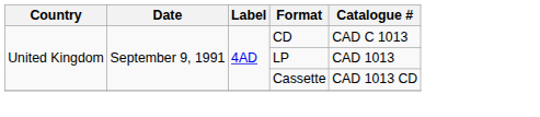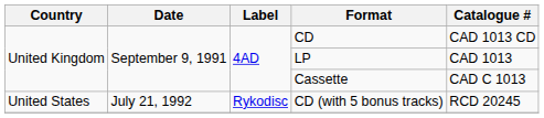CD | Catalogue #: CAD C 1013 -> CAD 1013 CD
Cassette | Catalogue #: CAD 1013 CD -> CAD C 1013
+ row: United States | July 21, 1992 | Rykodisc | CD (with 5 bonus tracks) | RCD 20245
